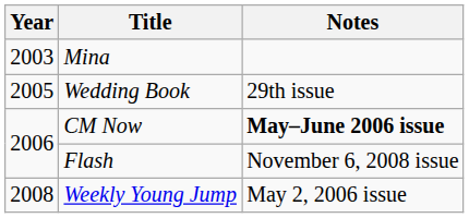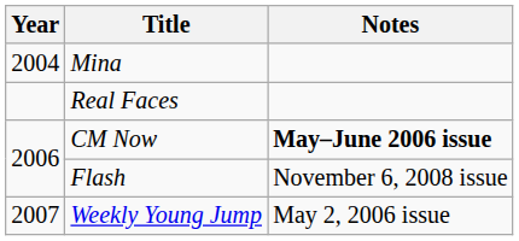Mina | Year: 2003 -> 2004
+ row: Real Faces
- row: 2005 | Wedding Book | 29th issue
Weekly Young Jump | Year: 2008 -> 2007
